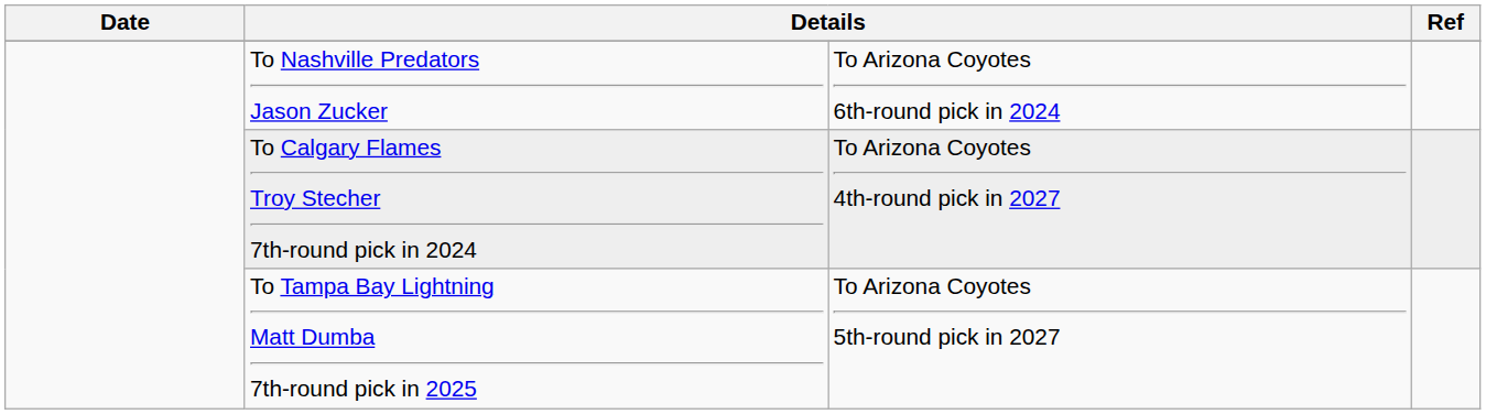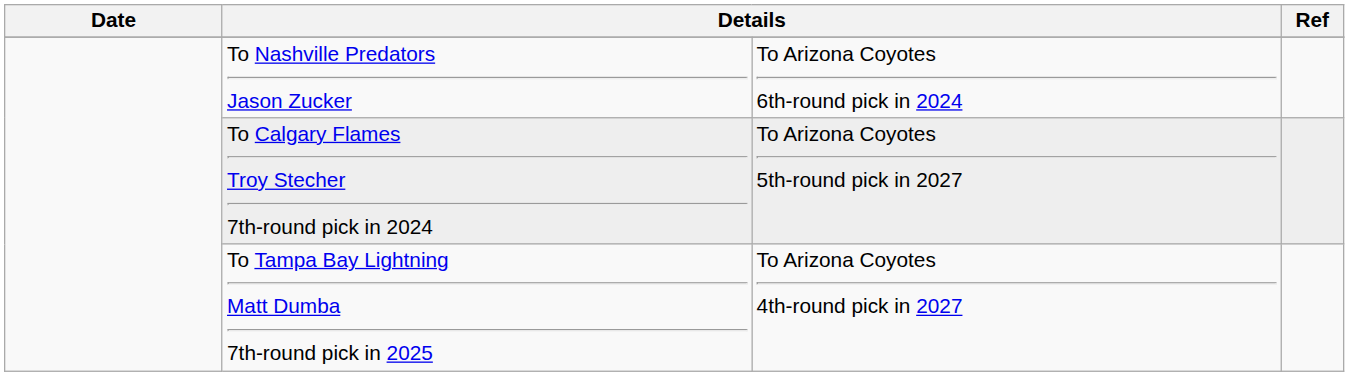To Calgary Flames Troy Stecher 7th-round pick in 2024 | column 3: To Arizona Coyotes 4th-round pick in 2027 -> To Arizona Coyotes 5th-round pick in 2027
To Tampa Bay Lightning Matt Dumba 7th-round pick in 2025 | column 3: To Arizona Coyotes 5th-round pick in 2027 -> To Arizona Coyotes 4th-round pick in 2027
